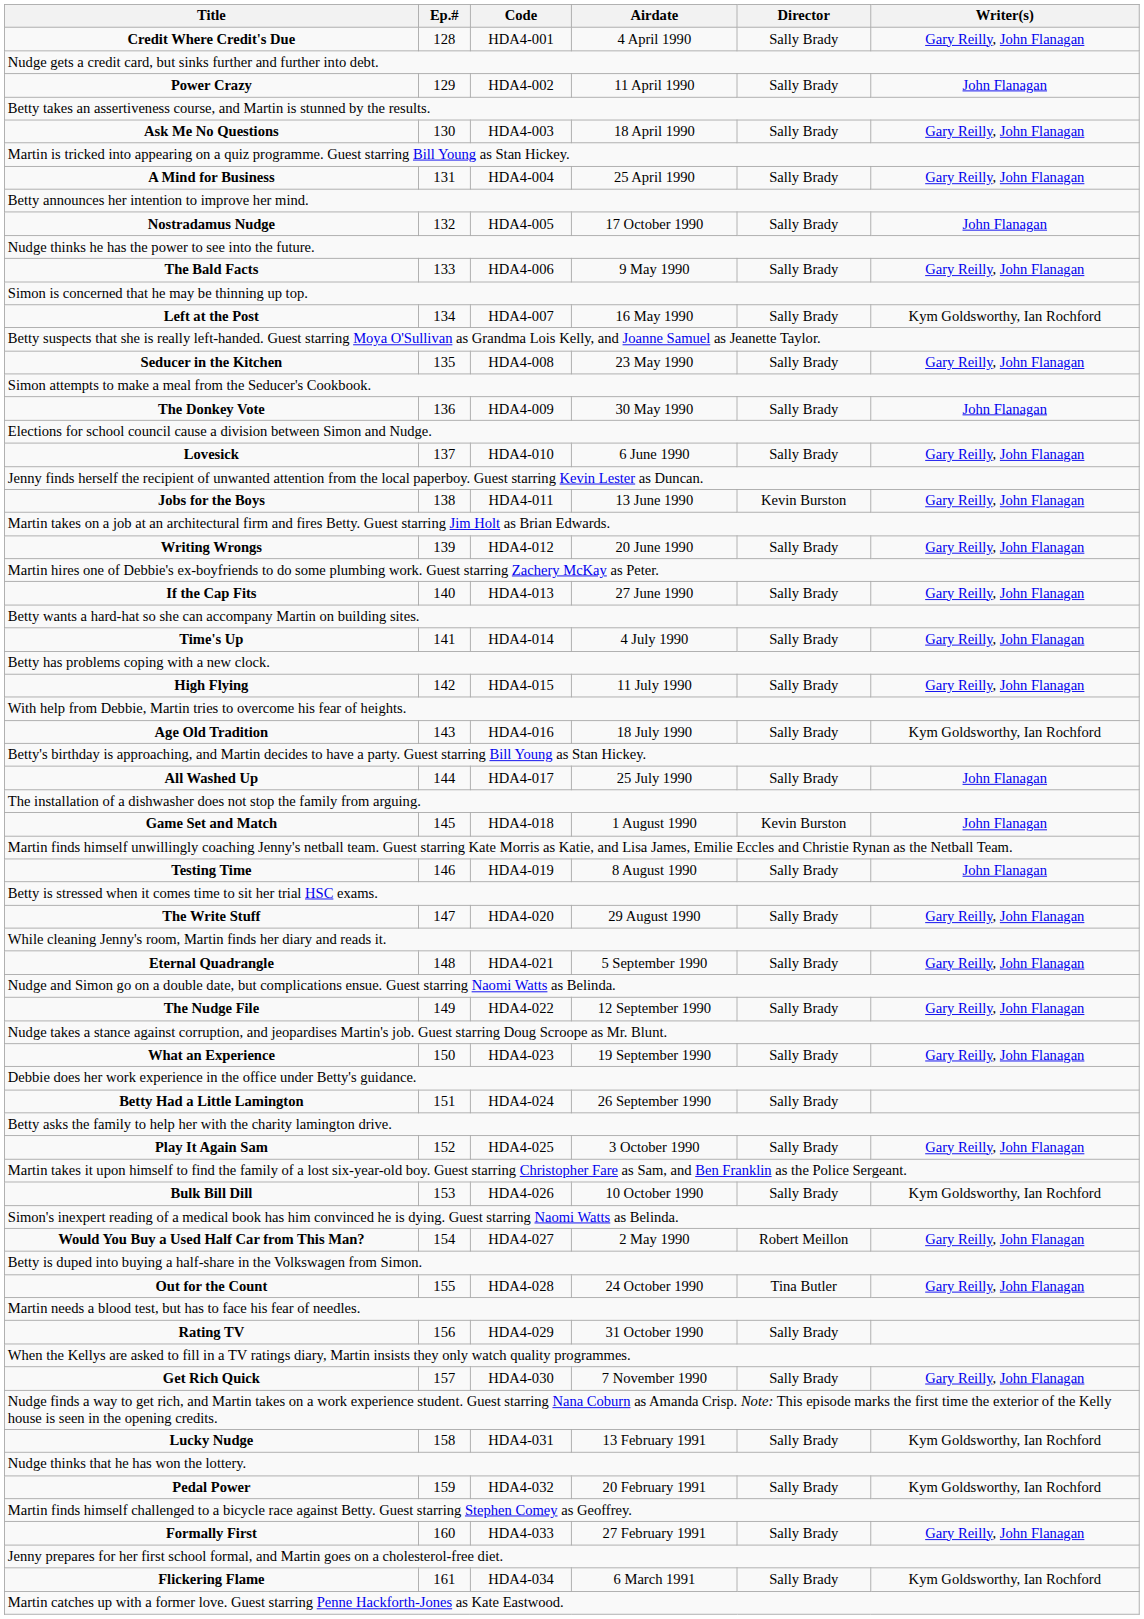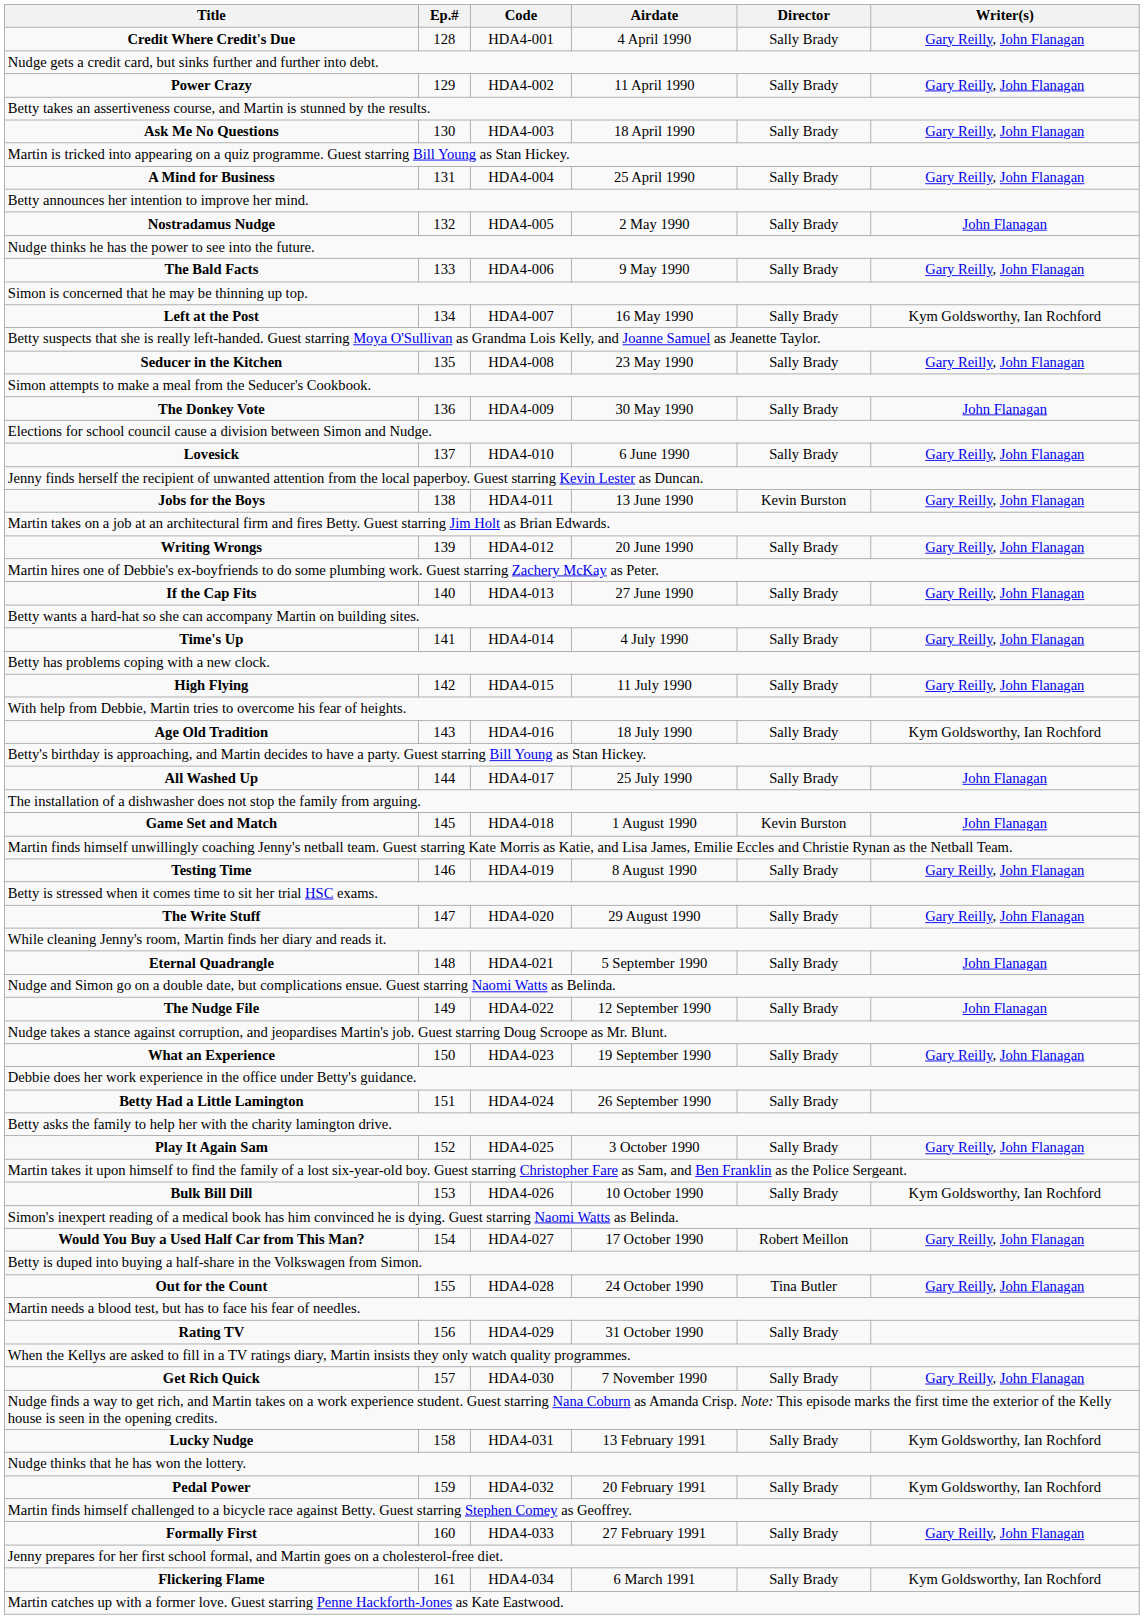Power Crazy | Writer(s): John Flanagan -> Gary Reilly, John Flanagan
Nostradamus Nudge | Airdate: 17 October 1990 -> 2 May 1990
Testing Time | Writer(s): John Flanagan -> Gary Reilly, John Flanagan
Eternal Quadrangle | Writer(s): Gary Reilly, John Flanagan -> John Flanagan
The Nudge File | Writer(s): Gary Reilly, John Flanagan -> John Flanagan
Would You Buy a Used Half Car from This Man? | Airdate: 2 May 1990 -> 17 October 1990
